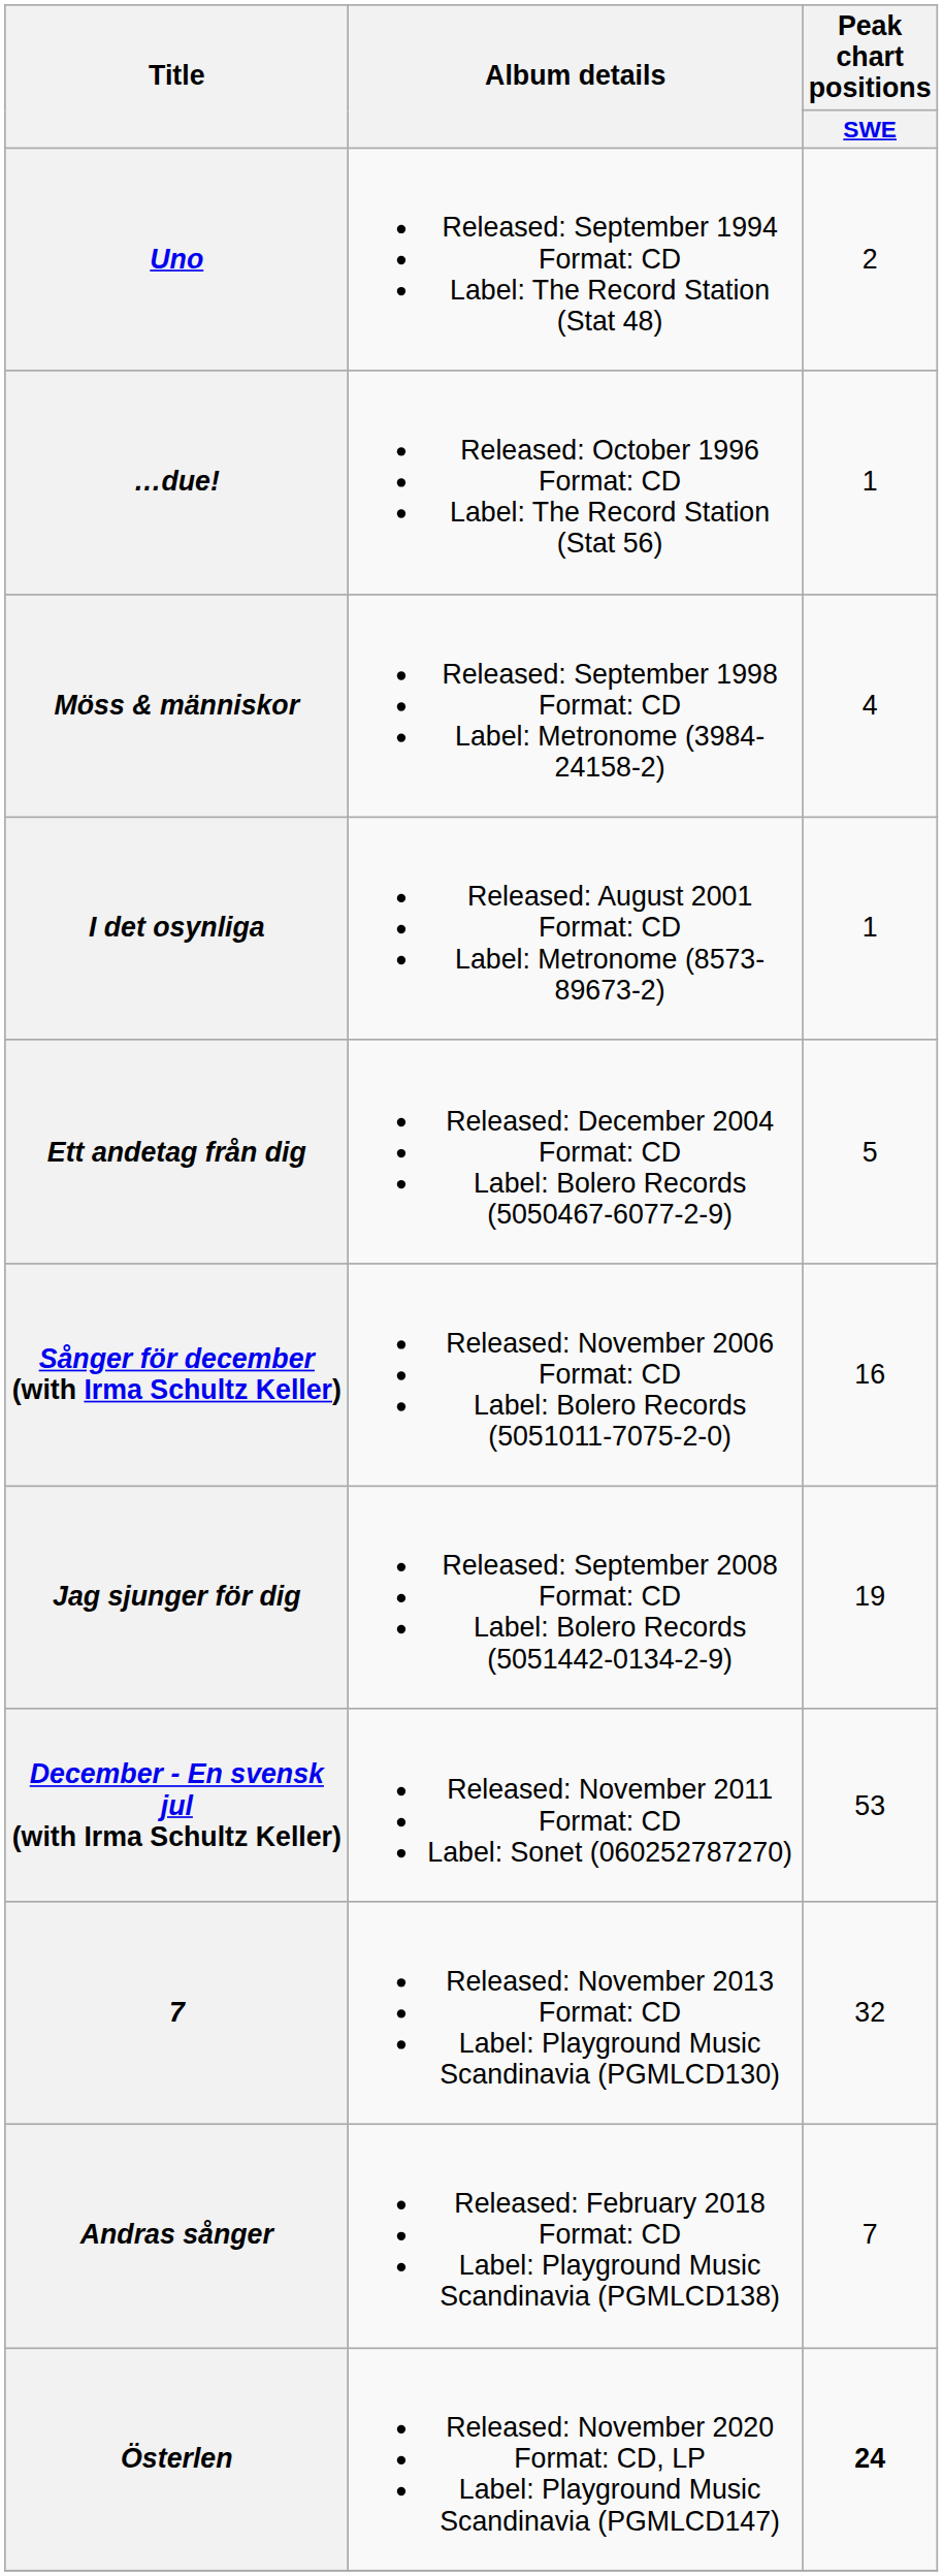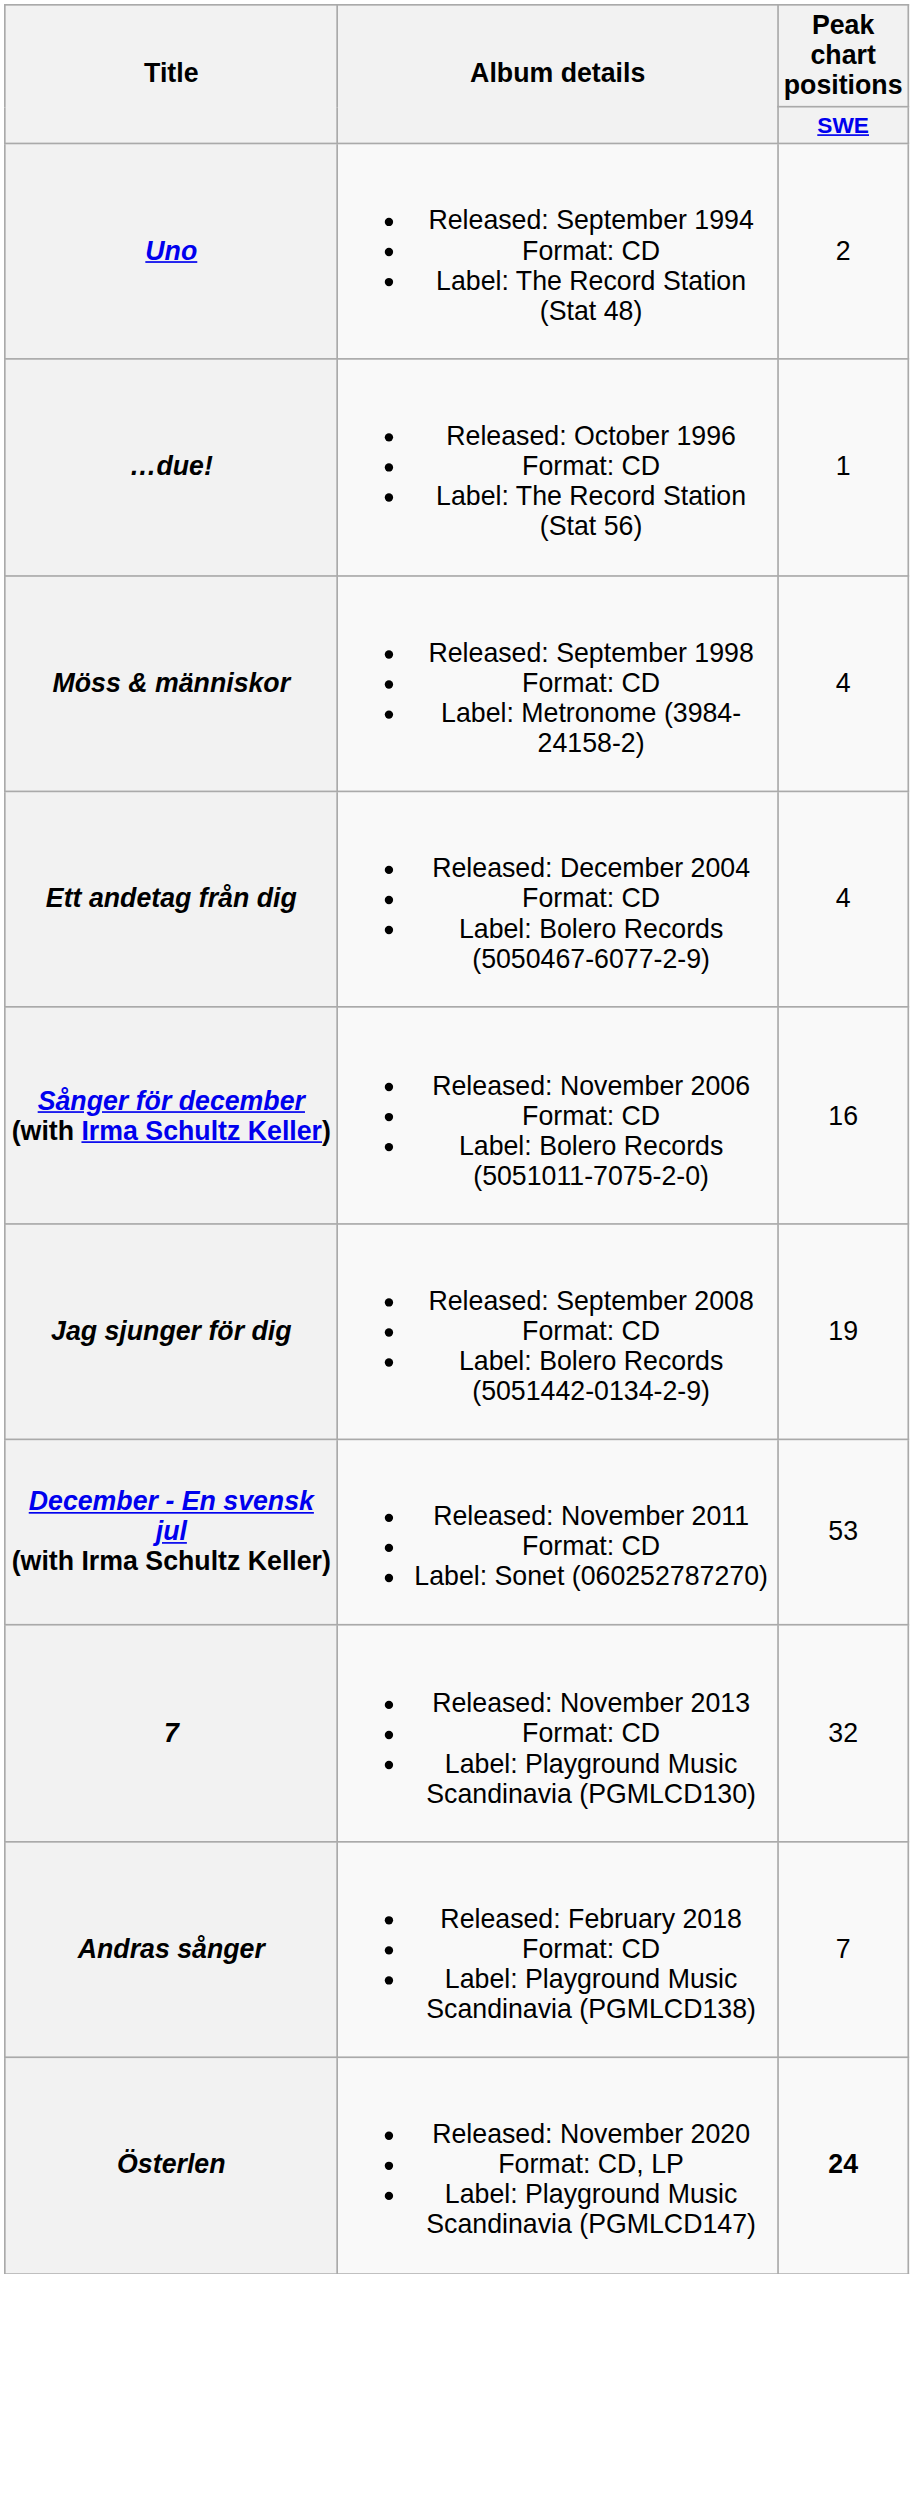- row: I det osynliga | Released: August 2001 Format: CD Label: Metronome (8573-89673-2) | 1
Ett andetag från dig | Peak chart positions / SWE: 5 -> 4
